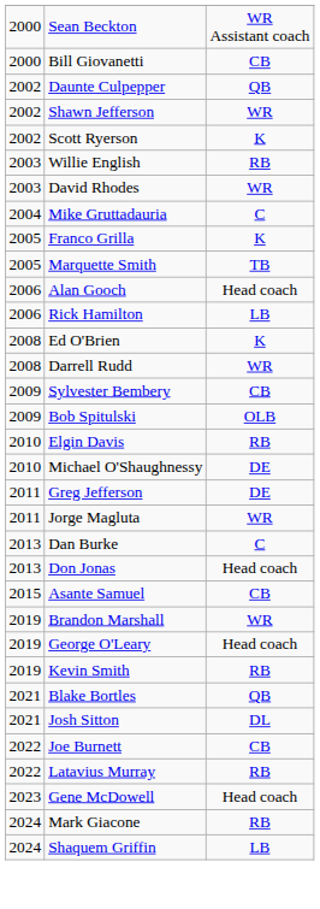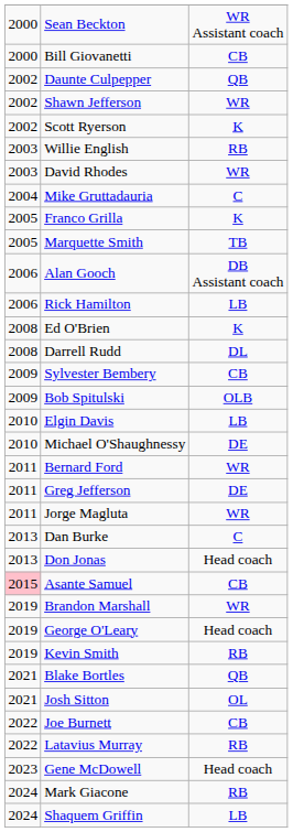Alan Gooch | column 3: Head coach -> DB Assistant coach
Darrell Rudd | column 3: WR -> DL
Elgin Davis | column 3: RB -> LB
+ row: 2011 | Bernard Ford | WR
Asante Samuel | column 1: no background -> pink background
Josh Sitton | column 3: DL -> OL
